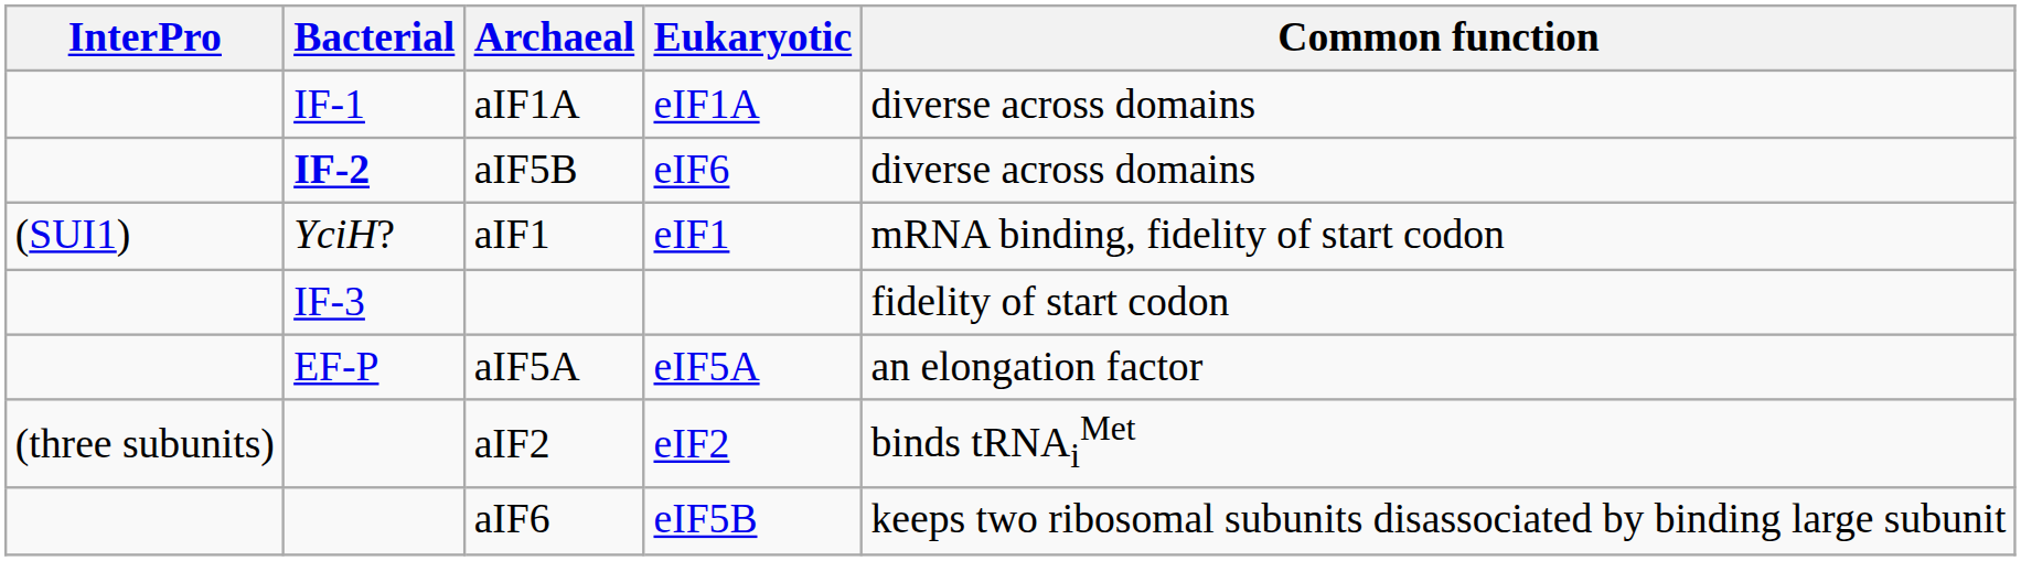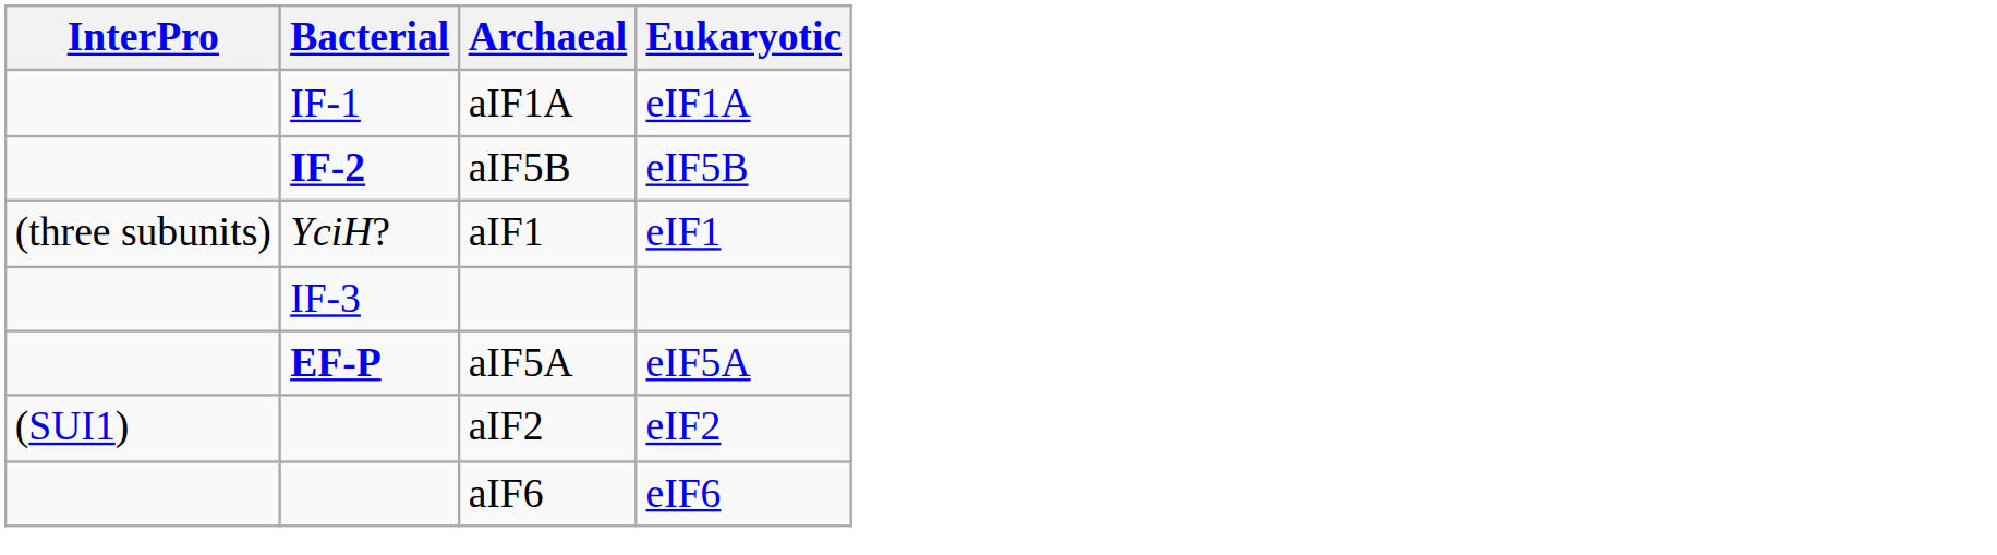- column: Common function | diverse across domains | diverse across domains | mRNA binding, fidelity of start codon | fidelity of start codon | an elongation factor | binds tRNAiMet | keeps two ribosomal subunits disassociated by binding large subunit
aIF5B | Eukaryotic: eIF6 -> eIF5B
aIF1 | InterPro: (SUI1) -> (three subunits)
aIF5A | Bacterial: normal -> bold
aIF2 | InterPro: (three subunits) -> (SUI1)
aIF6 | Eukaryotic: eIF5B -> eIF6
